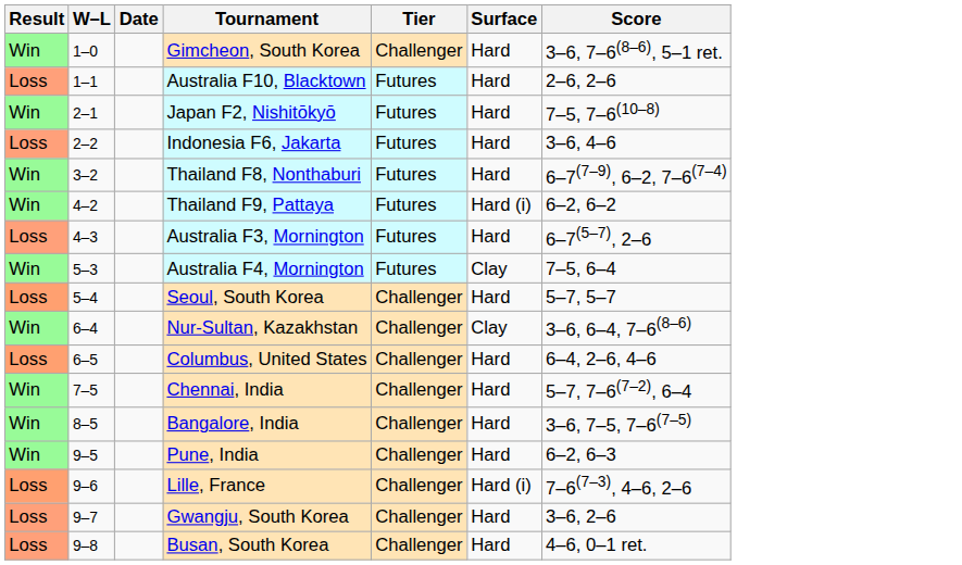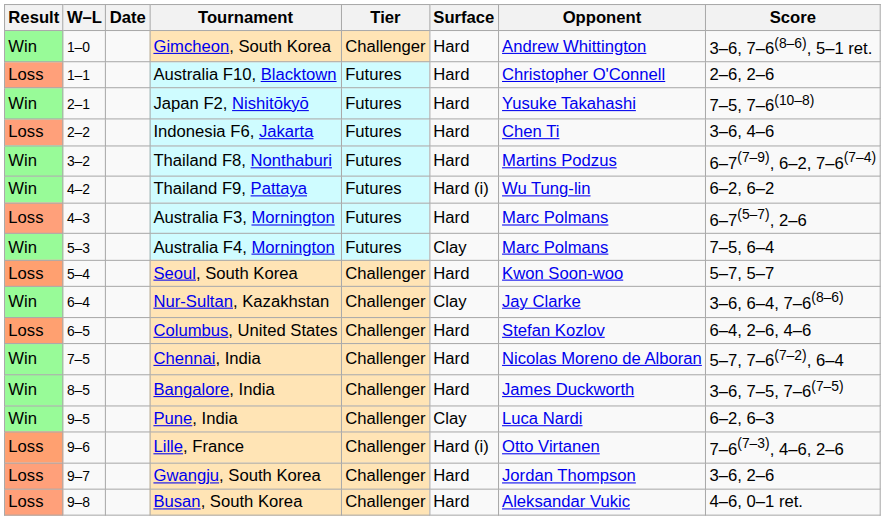+ column: Opponent | Andrew Whittington | Christopher O'Connell | Yusuke Takahashi | Chen Ti | Martins Podzus | Wu Tung-lin | Marc Polmans | Marc Polmans | Kwon Soon-woo | Jay Clarke | Stefan Kozlov | Nicolas Moreno de Alboran | James Duckworth | Luca Nardi | Otto Virtanen | Jordan Thompson | Aleksandar Vukic
Pune, India | Surface: Hard -> Clay
